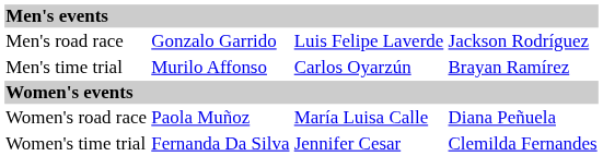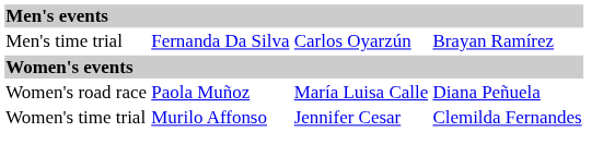- row: Men's road race | Gonzalo Garrido | Luis Felipe Laverde | Jackson Rodríguez
Men's time trial | column 2: Murilo Affonso -> Fernanda Da Silva
Women's time trial | column 2: Fernanda Da Silva -> Murilo Affonso
